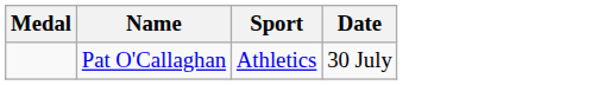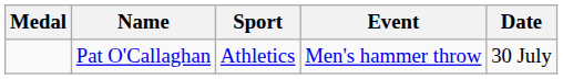+ column: Event | Men's hammer throw
